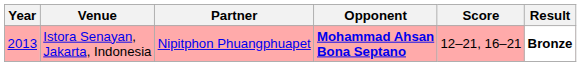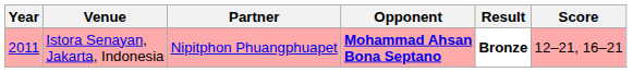columns swapped: Score <-> Result
Istora Senayan, Jakarta, Indonesia | Year: 2013 -> 2011
